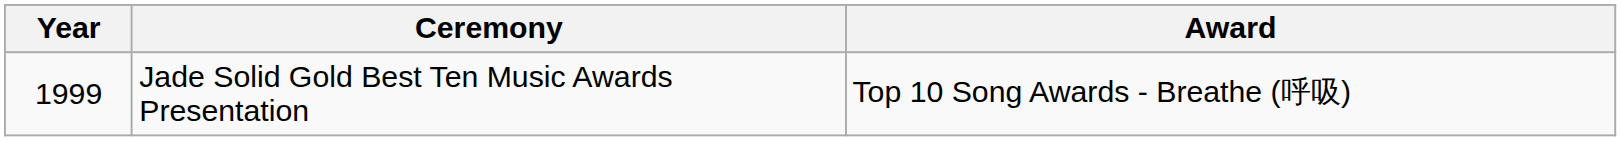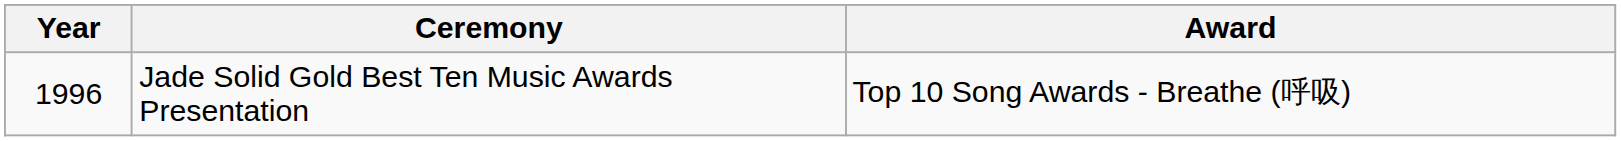Jade Solid Gold Best Ten Music Awards Presentation | Year: 1999 -> 1996
